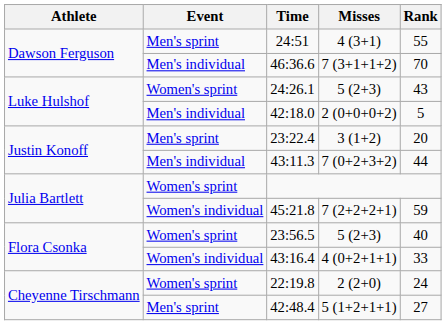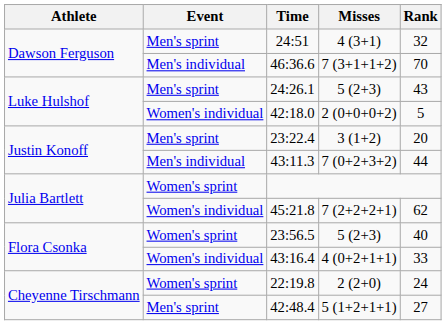24:51 | Rank: 55 -> 32
24:26.1 | Event: Women's sprint -> Men's sprint
42:18.0 | Event: Men's individual -> Women's individual
45:21.8 | Rank: 59 -> 62
